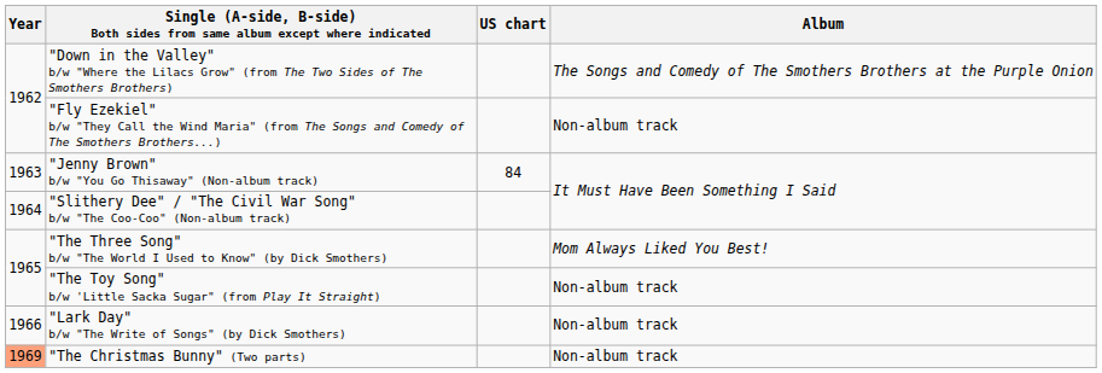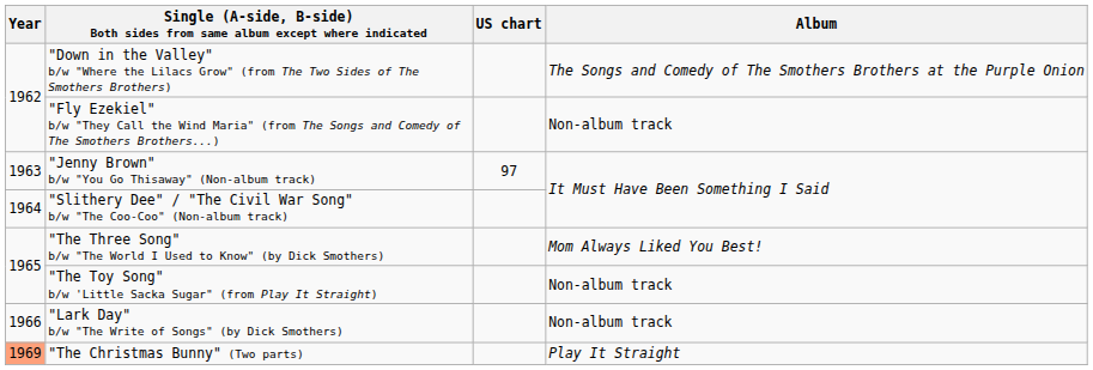"Jenny Brown" b/w "You Go Thisaway" (Non-album track) | US chart: 84 -> 97
"The Christmas Bunny" (Two parts) | Album: Non-album track -> Play It Straight
